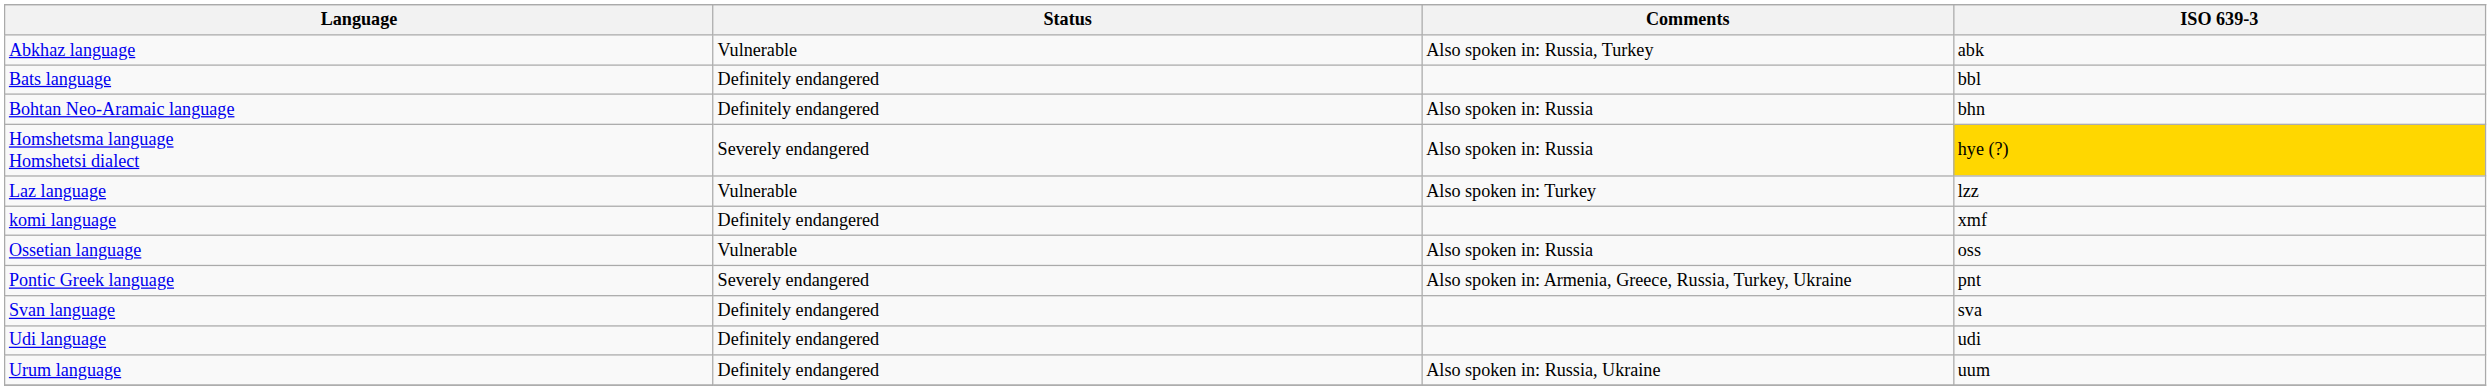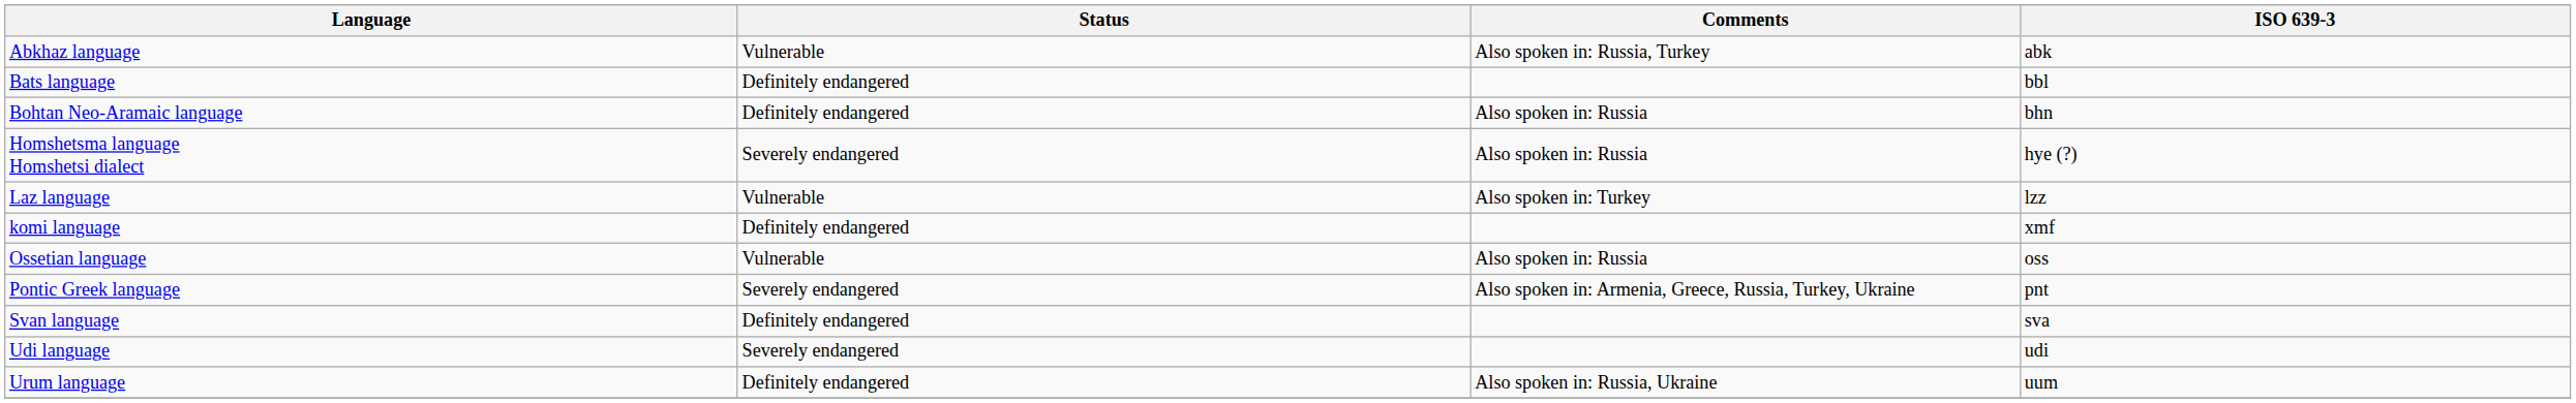Homshetsma language Homshetsi dialect | ISO 639-3: gold background -> no background
Udi language | Status: Definitely endangered -> Severely endangered
